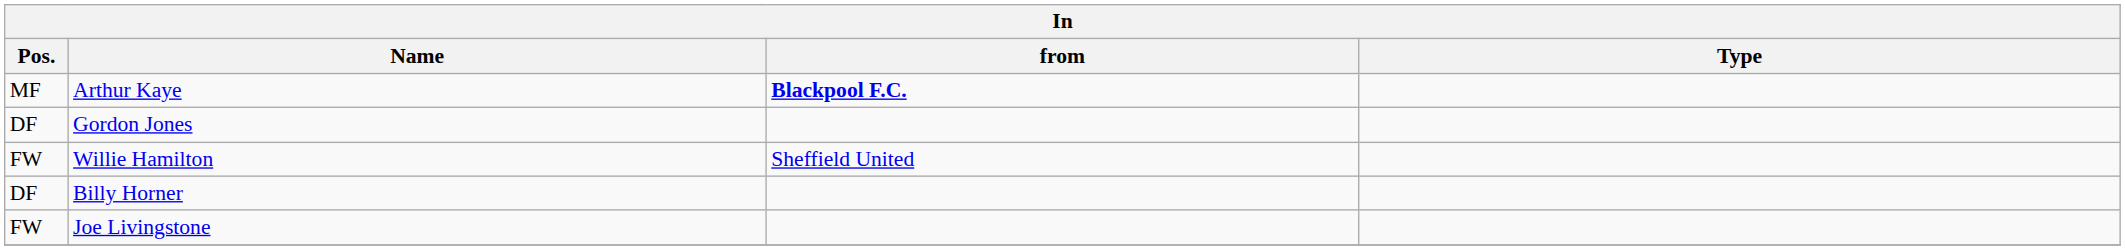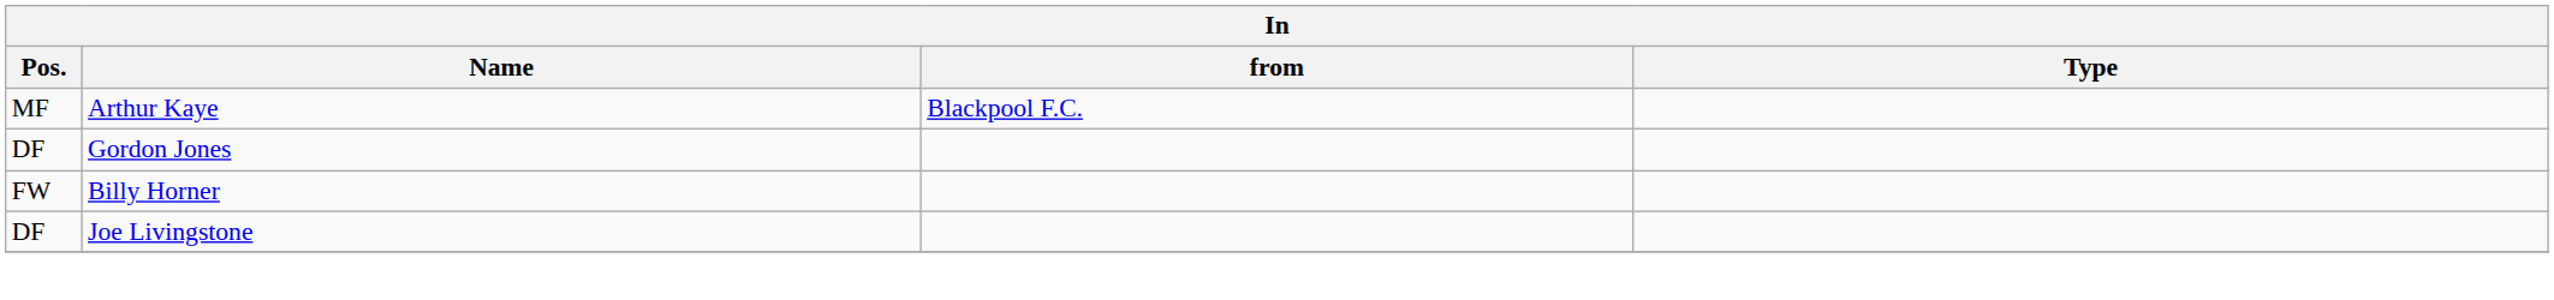Arthur Kaye | from: bold -> normal
- row: FW | Willie Hamilton | Sheffield United
Billy Horner | Pos.: DF -> FW
Joe Livingstone | Pos.: FW -> DF
